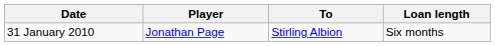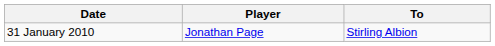- column: Loan length | Six months
